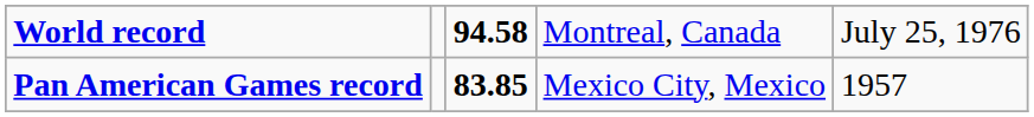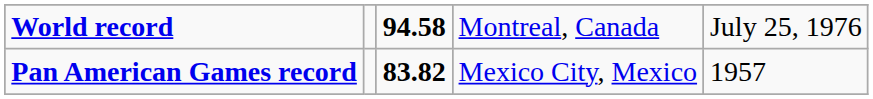Pan American Games record | column 3: 83.85 -> 83.82
